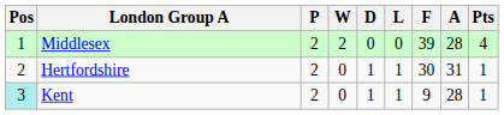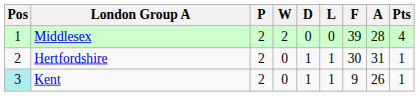Kent | A: 28 -> 26
